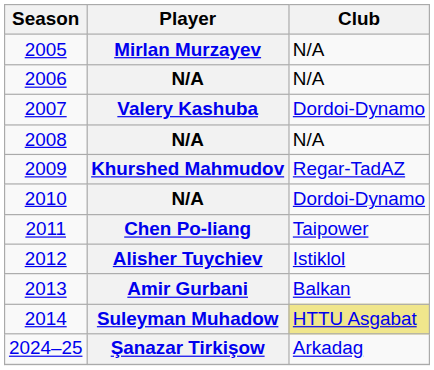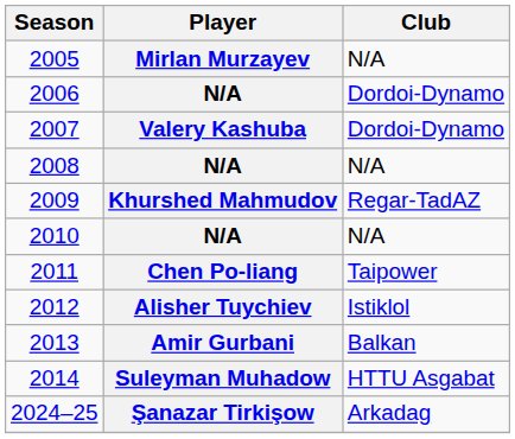2006 | Club: N/A -> Dordoi-Dynamo
2010 | Club: Dordoi-Dynamo -> N/A
2014 | Club: khaki background -> no background
